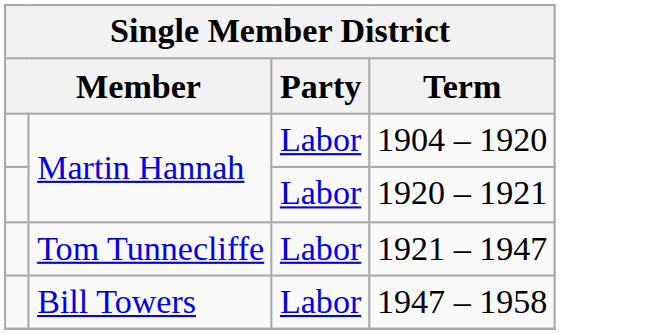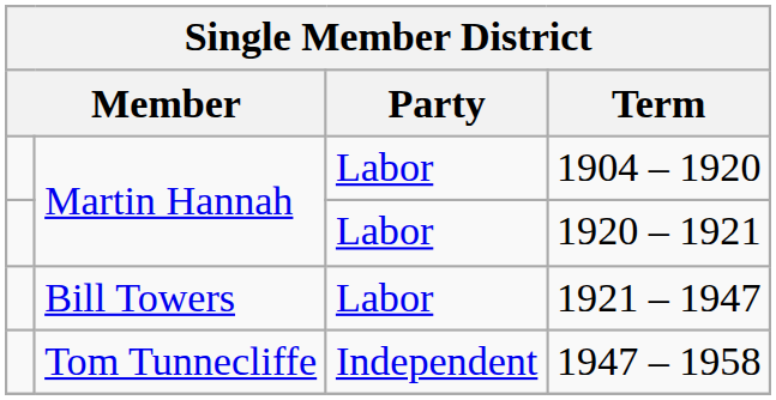1921 – 1947 | column 2: Tom Tunnecliffe -> Bill Towers
1947 – 1958 | column 2: Bill Towers -> Tom Tunnecliffe
1947 – 1958 | Party: Labor -> Independent
